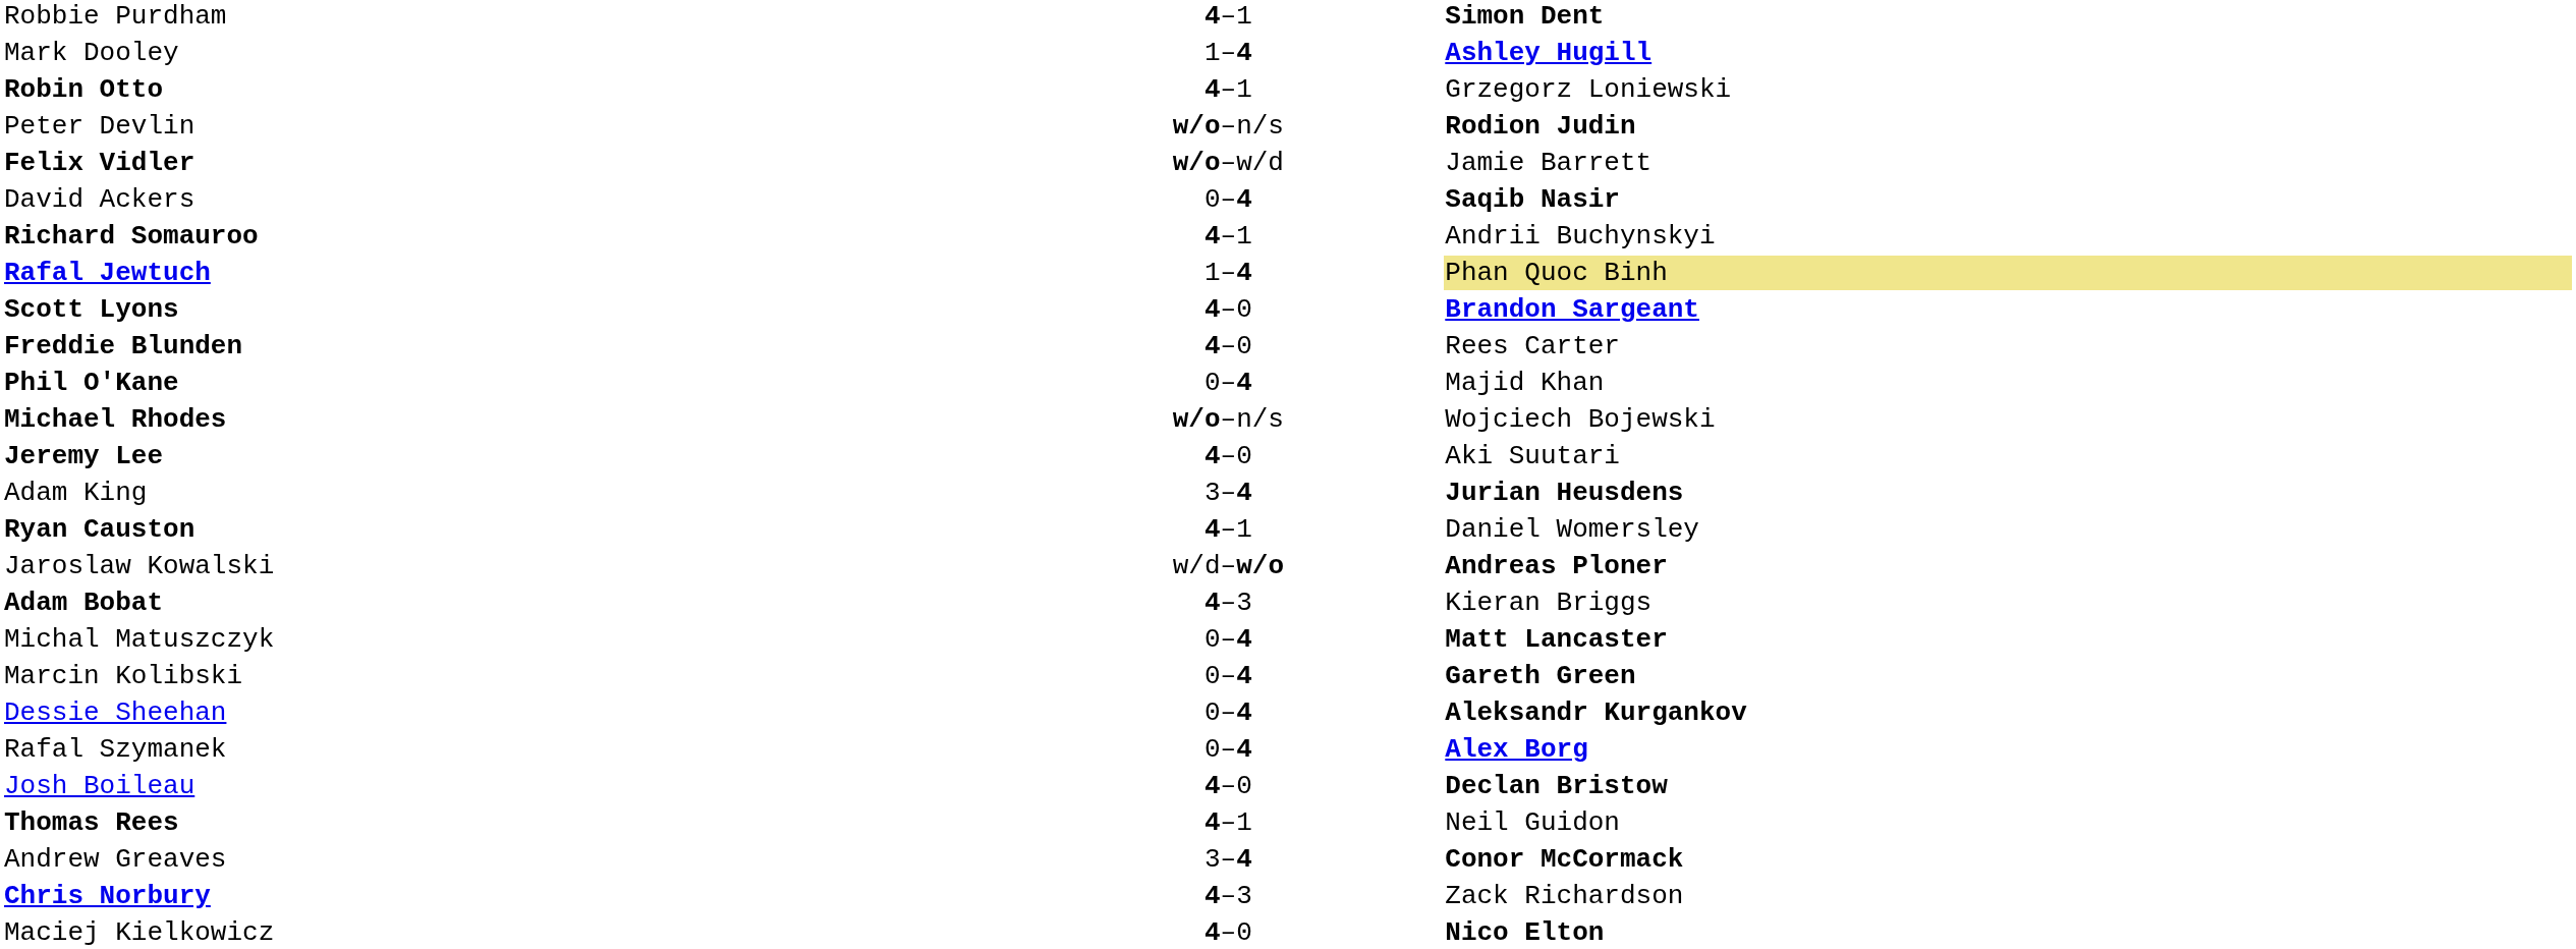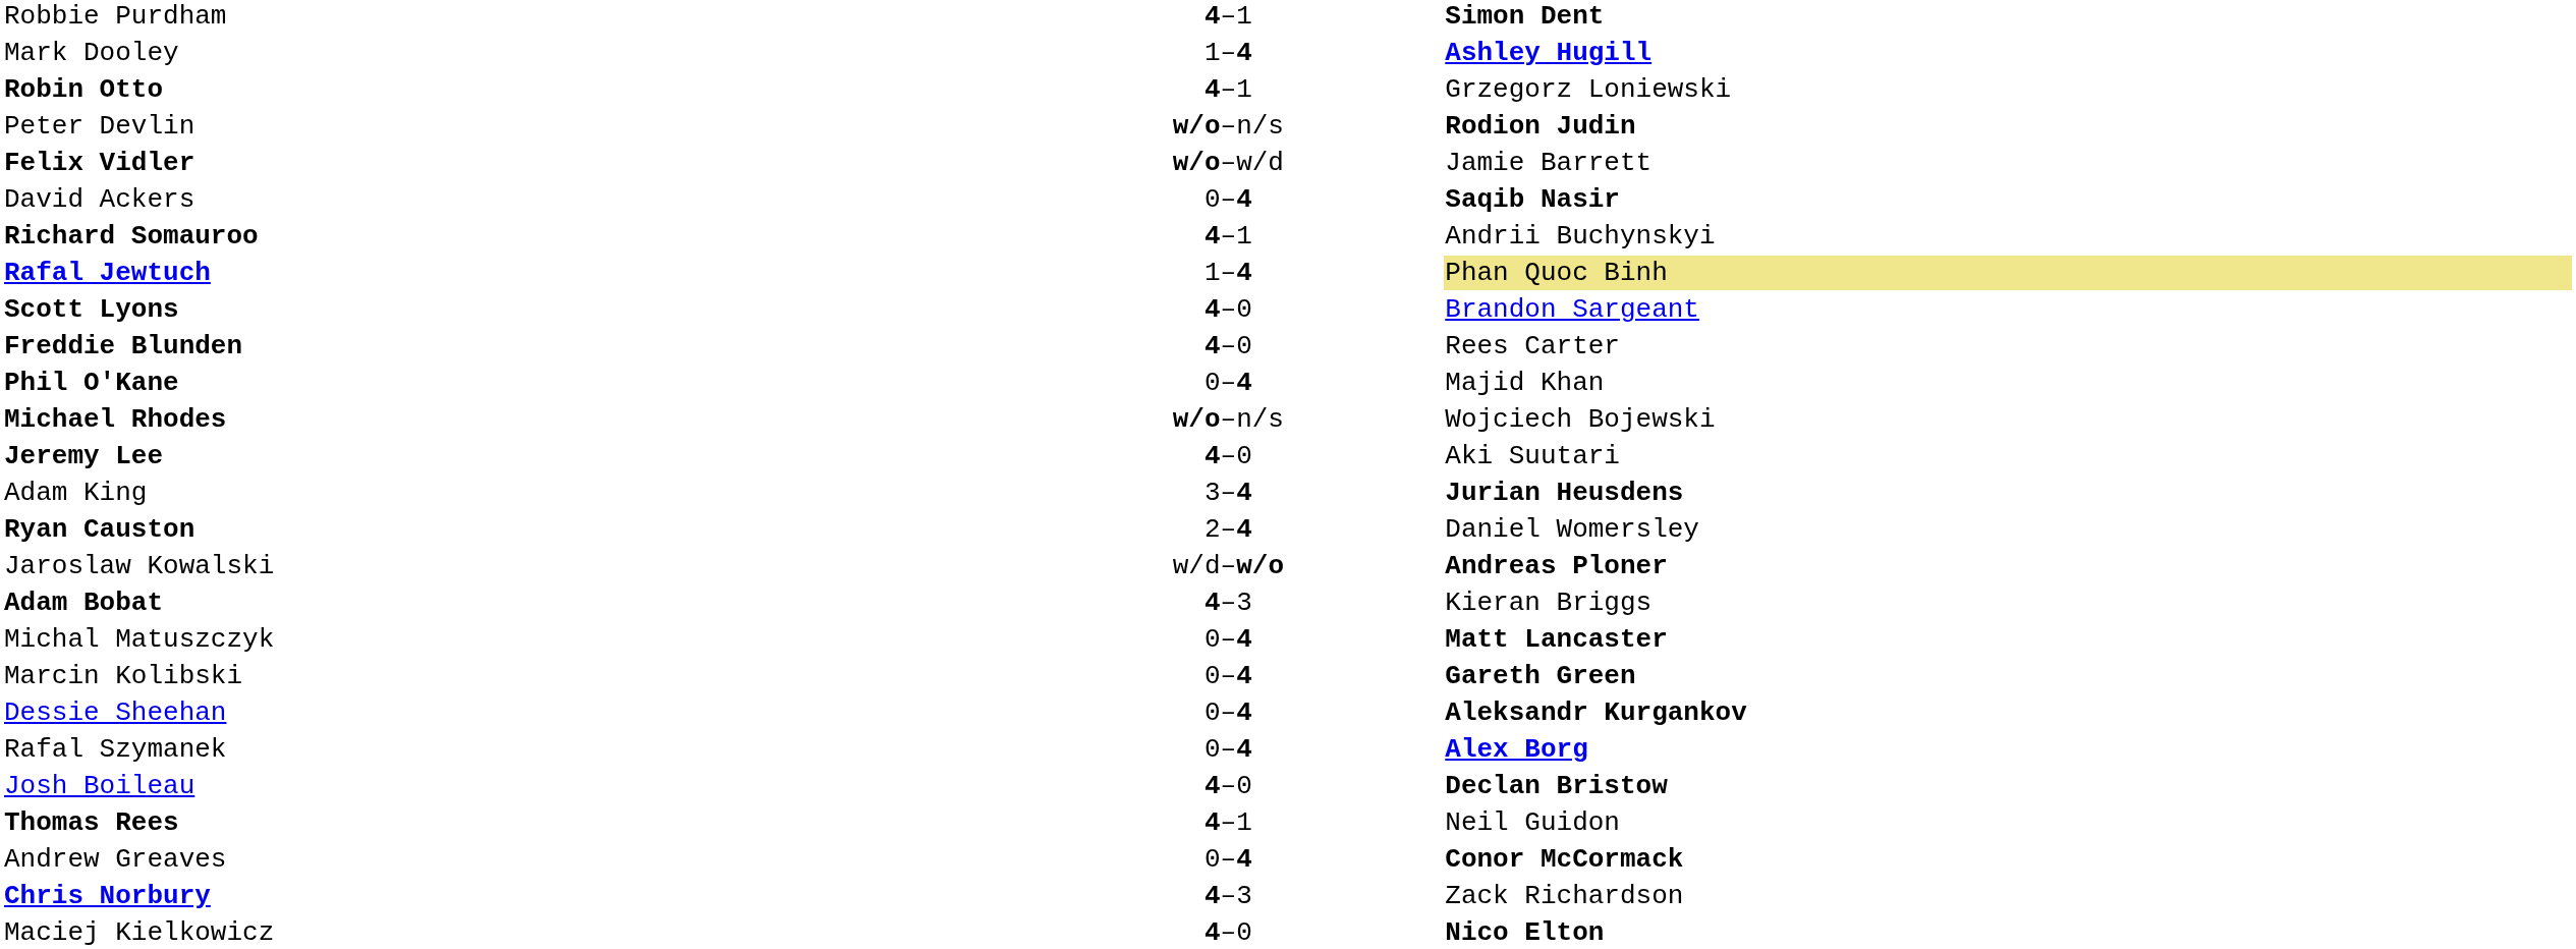Scott Lyons | column 3: bold -> normal
Ryan Causton | column 2: 4–1 -> 2–4
Andrew Greaves | column 2: 3–4 -> 0–4
